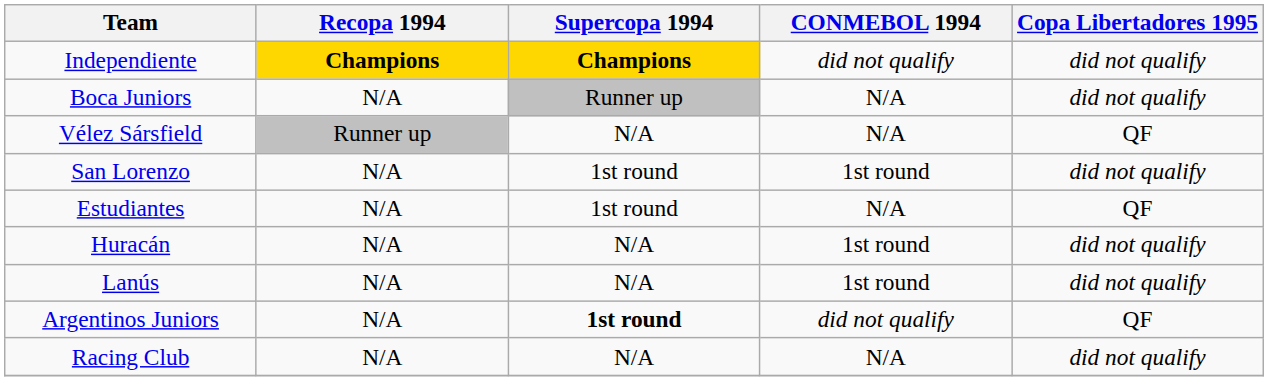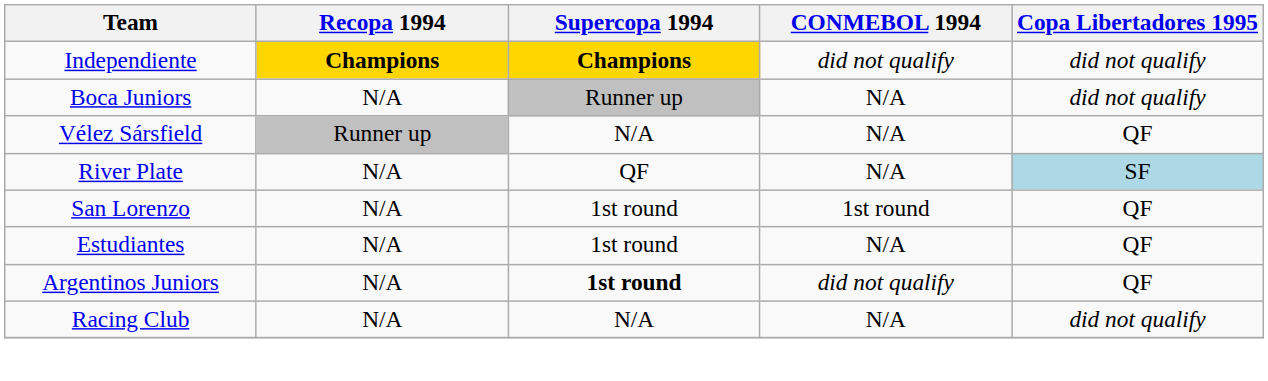+ row: River Plate | N/A | QF | N/A | SF
San Lorenzo | Copa Libertadores 1995: did not qualify -> QF
- row: Huracán | N/A | N/A | 1st round | did not qualify
- row: Lanús | N/A | N/A | 1st round | did not qualify
